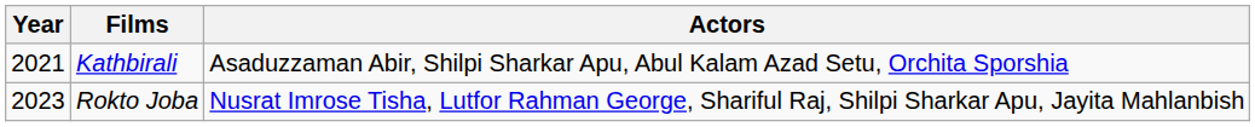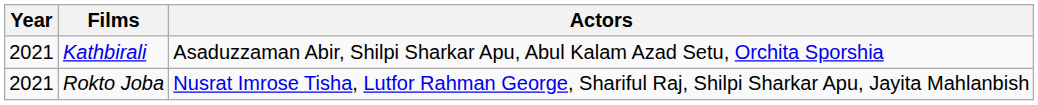Rokto Joba | Year: 2023 -> 2021
